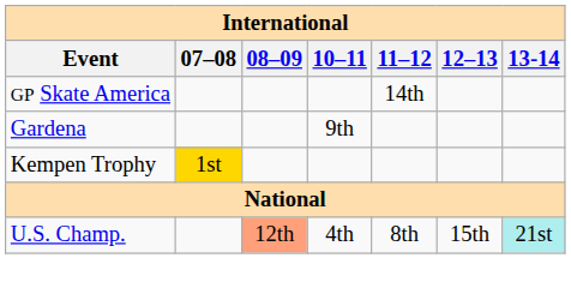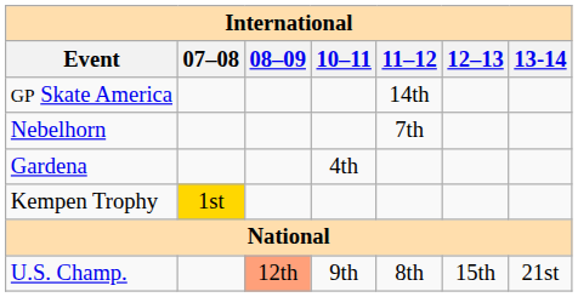+ row: Nebelhorn | 7th
Gardena | 10–11: 9th -> 4th
U.S. Champ. | 10–11: 4th -> 9th
U.S. Champ. | 13-14: paleturquoise background -> no background
